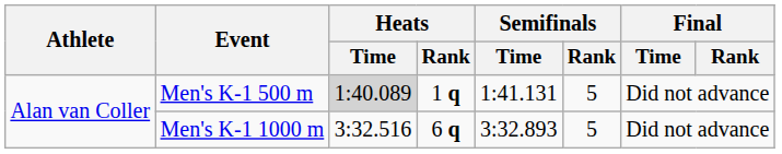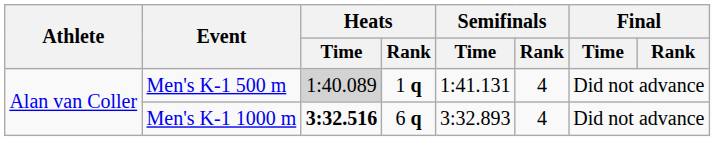Men's K-1 500 m | Semifinals / Rank: 5 -> 4
Men's K-1 1000 m | Heats / Time: normal -> bold
Men's K-1 1000 m | Semifinals / Rank: 5 -> 4
